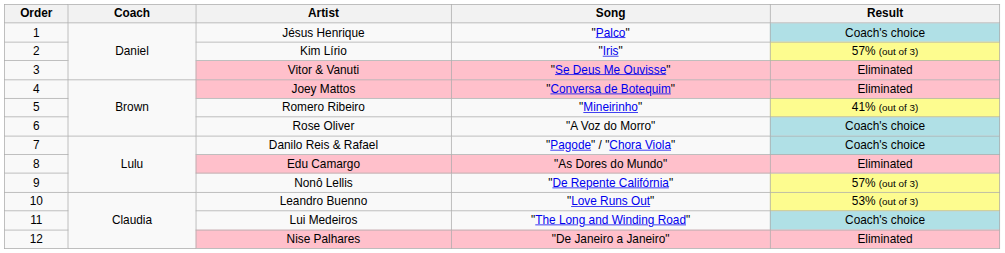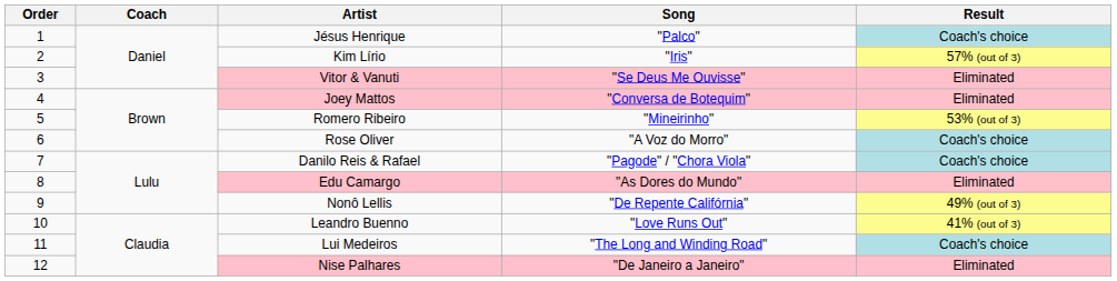Romero Ribeiro | Result: 41% (out of 3) -> 53% (out of 3)
Nonô Lellis | Result: 57% (out of 3) -> 49% (out of 3)
Leandro Buenno | Result: 53% (out of 3) -> 41% (out of 3)
